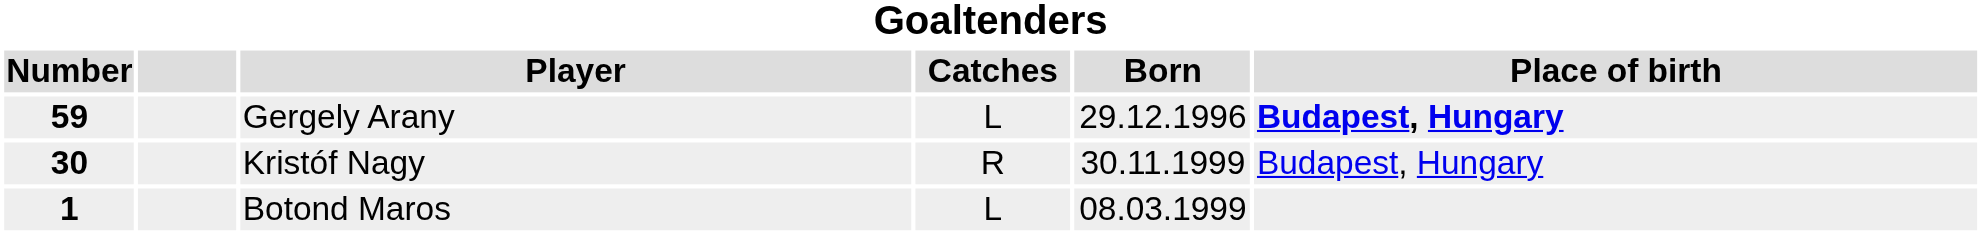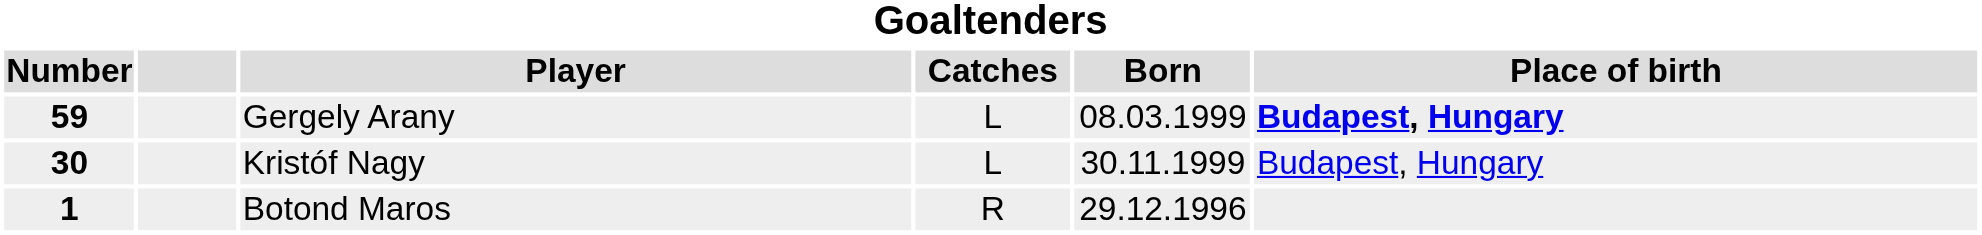Gergely Arany | Born: 29.12.1996 -> 08.03.1999
Kristóf Nagy | Catches: R -> L
Botond Maros | Catches: L -> R
Botond Maros | Born: 08.03.1999 -> 29.12.1996
